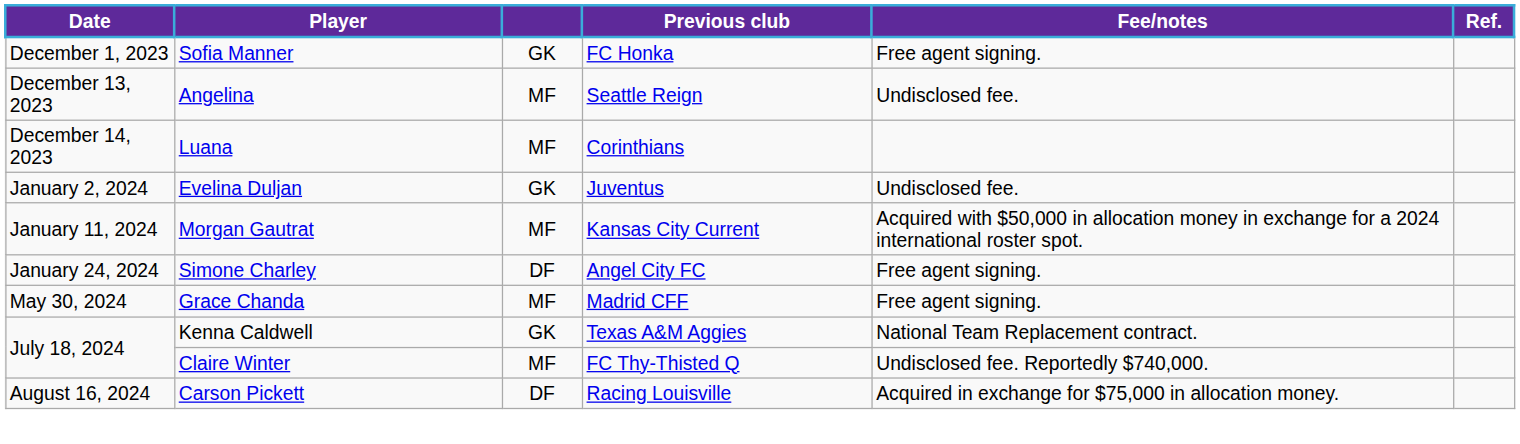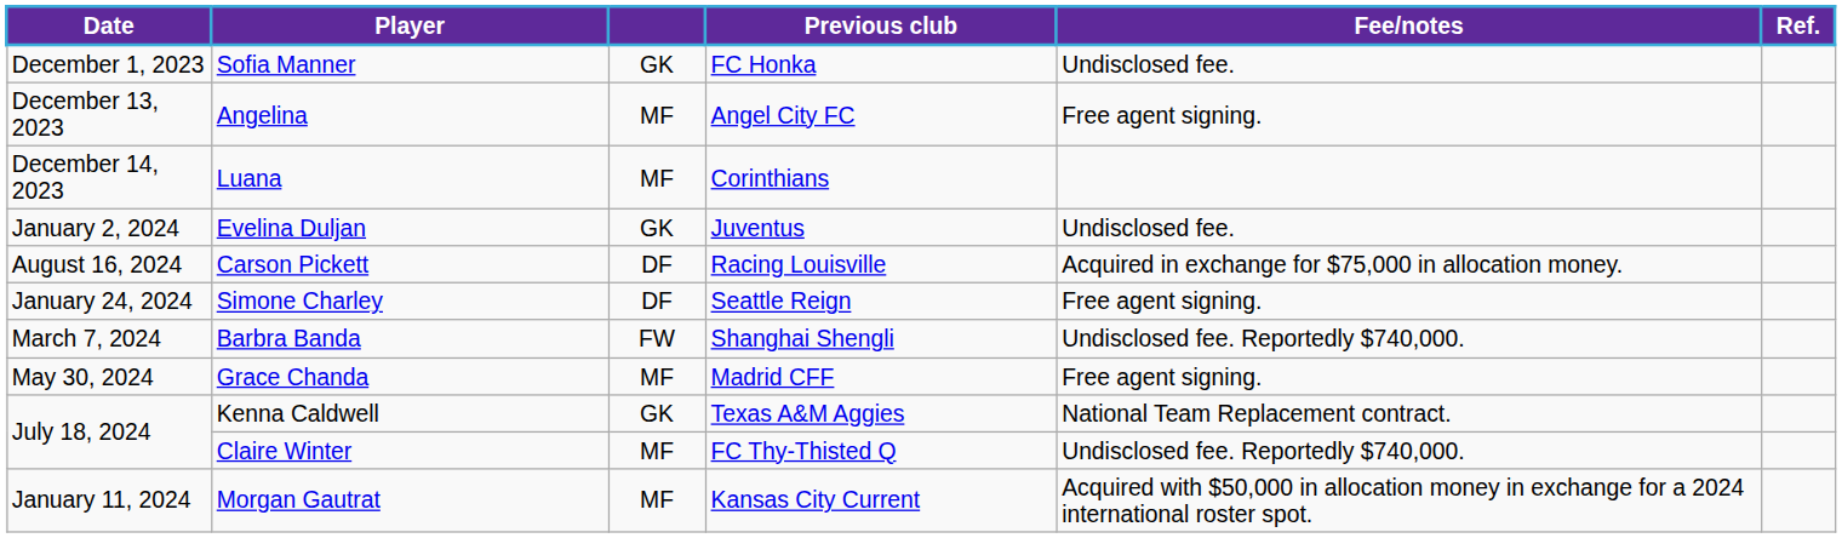Sofia Manner | Fee/notes: Free agent signing. -> Undisclosed fee.
Angelina | Previous club: Seattle Reign -> Angel City FC
Angelina | Fee/notes: Undisclosed fee. -> Free agent signing.
rows swapped: Morgan Gautrat <-> Carson Pickett
Simone Charley | Previous club: Angel City FC -> Seattle Reign
+ row: March 7, 2024 | Barbra Banda | FW | Shanghai Shengli | Undisclosed fee. Reportedly $740,000.
